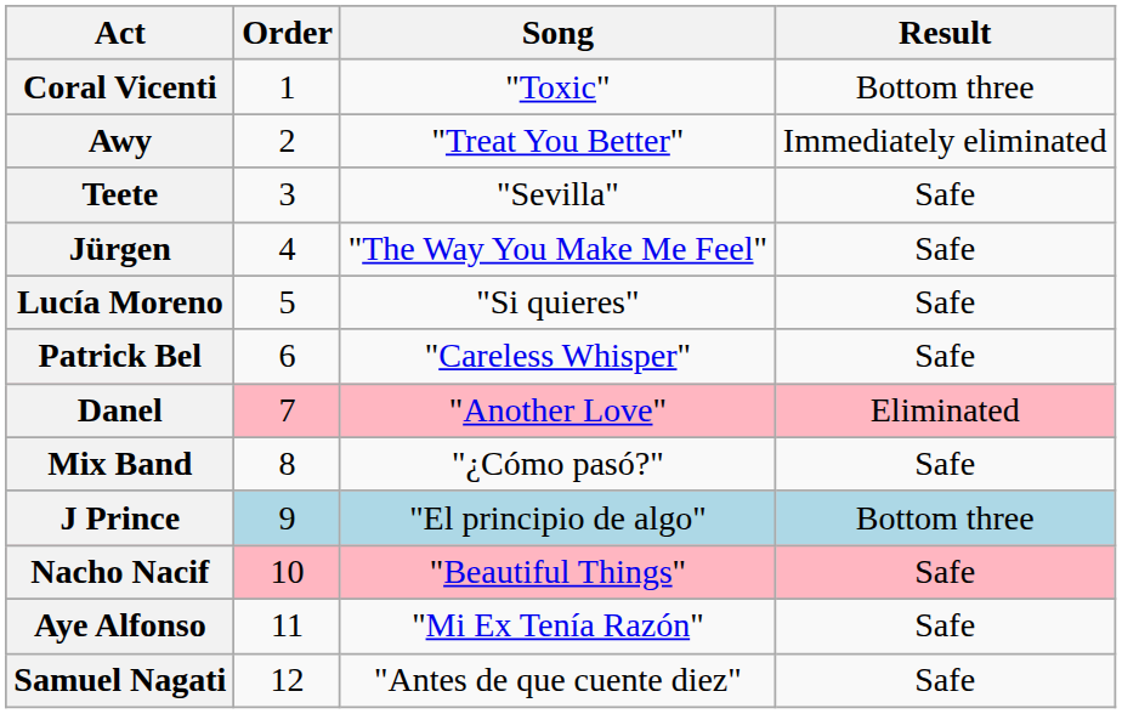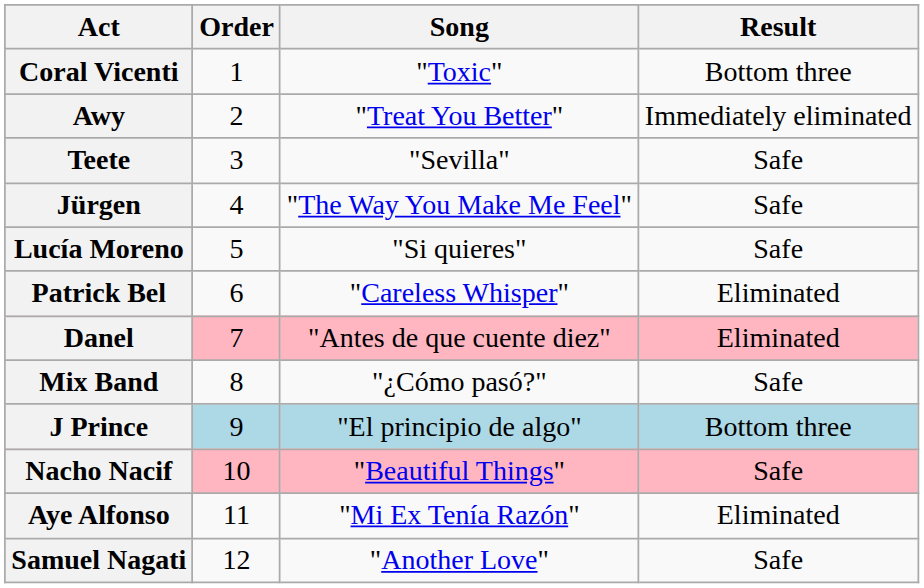Patrick Bel | Result: Safe -> Eliminated
Danel | Song: "Another Love" -> "Antes de que cuente diez"
Aye Alfonso | Result: Safe -> Eliminated
Samuel Nagati | Song: "Antes de que cuente diez" -> "Another Love"
